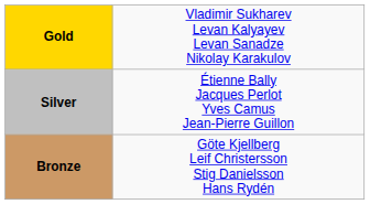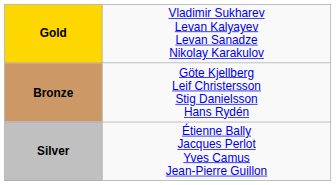rows swapped: Silver <-> Bronze
